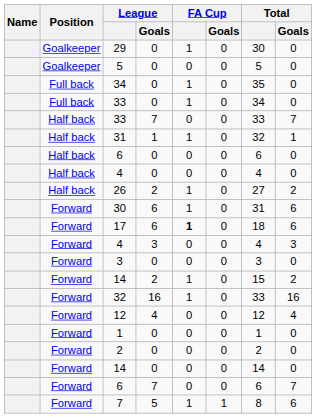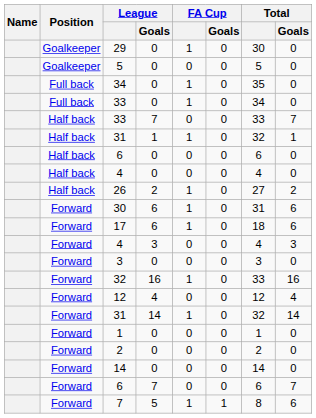17 | FA Cup: bold -> normal
- row: Forward | 14 | 2 | 1 | 0 | 15 | 2
+ row: Forward | 31 | 14 | 1 | 0 | 32 | 14
